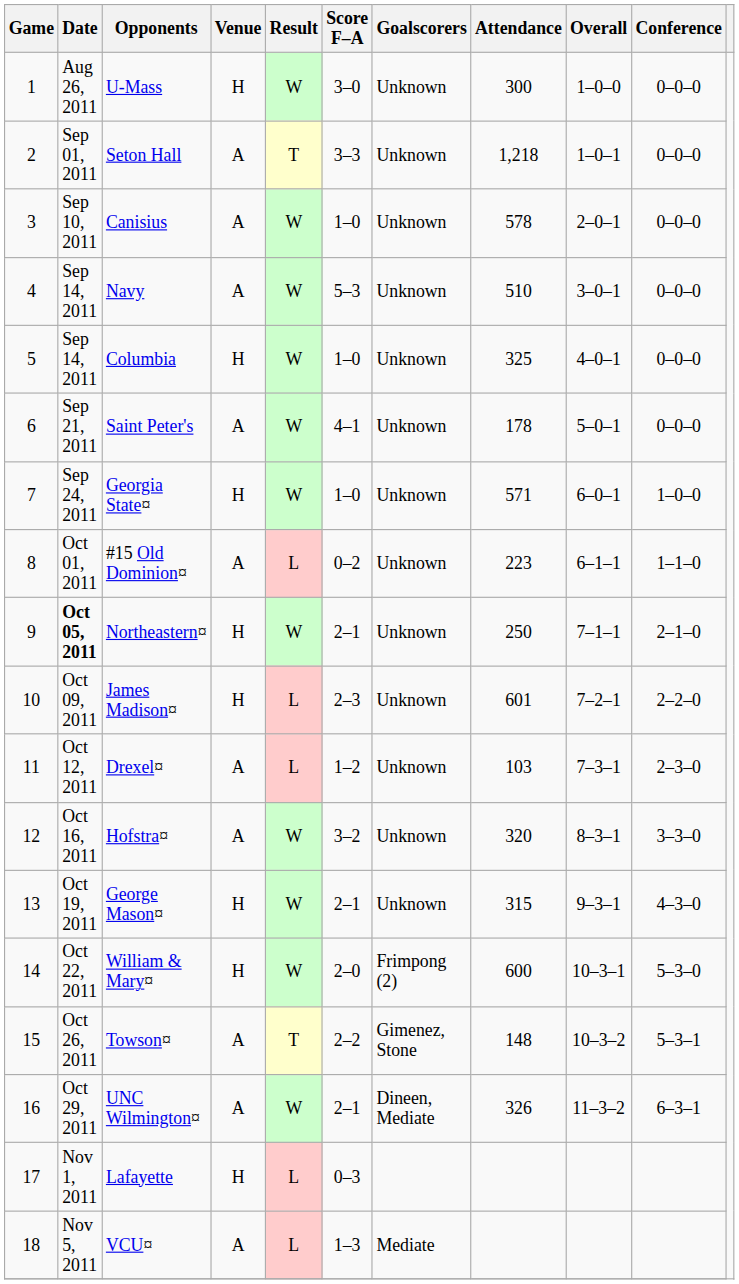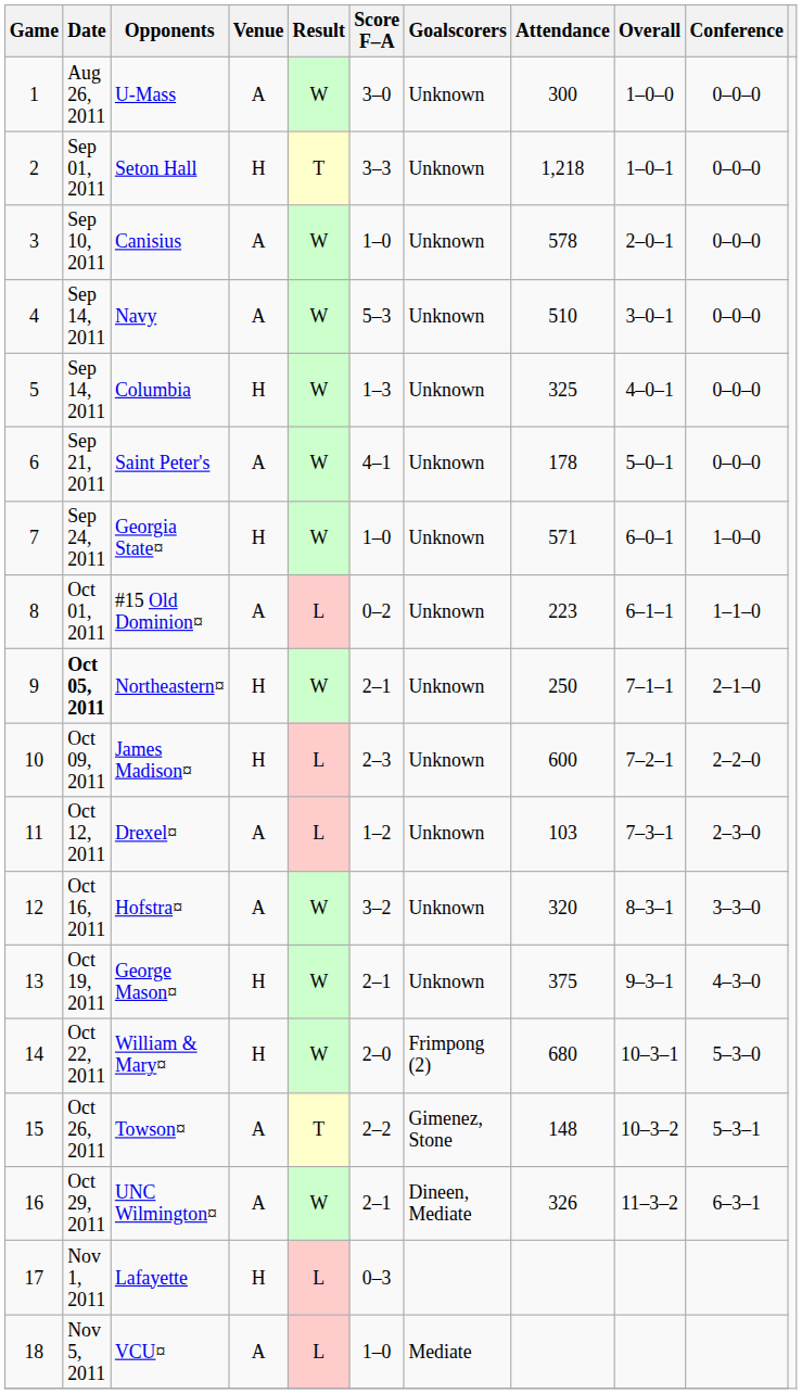U-Mass | Venue: H -> A
Seton Hall | Venue: A -> H
Columbia | Score F–A: 1–0 -> 1–3
James Madison¤ | Attendance: 601 -> 600
George Mason¤ | Attendance: 315 -> 375
William & Mary¤ | Attendance: 600 -> 680
VCU¤ | Score F–A: 1–3 -> 1–0
